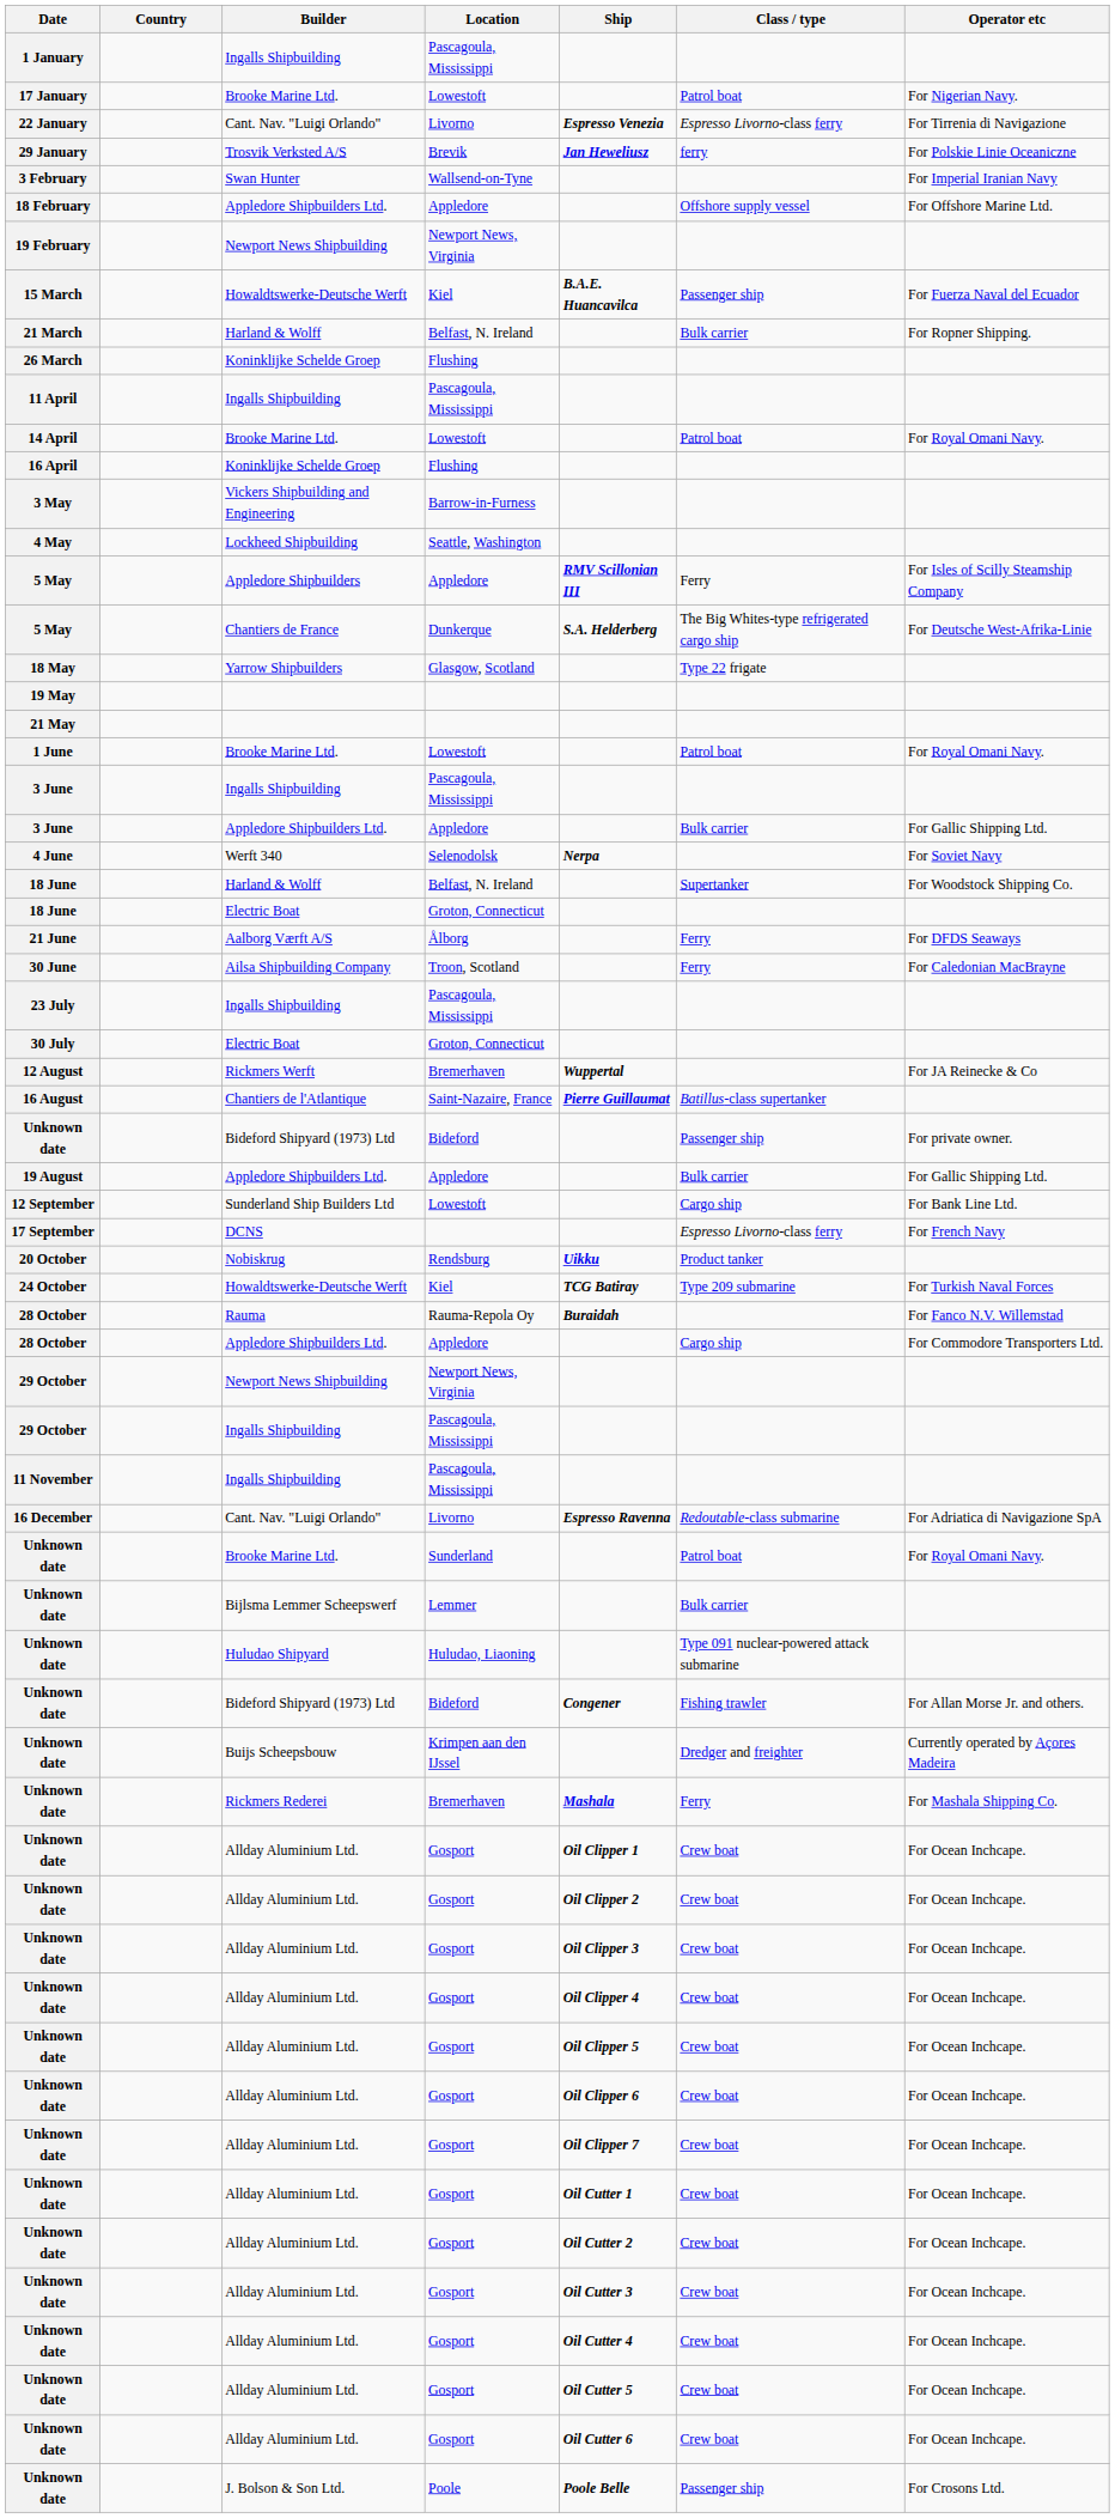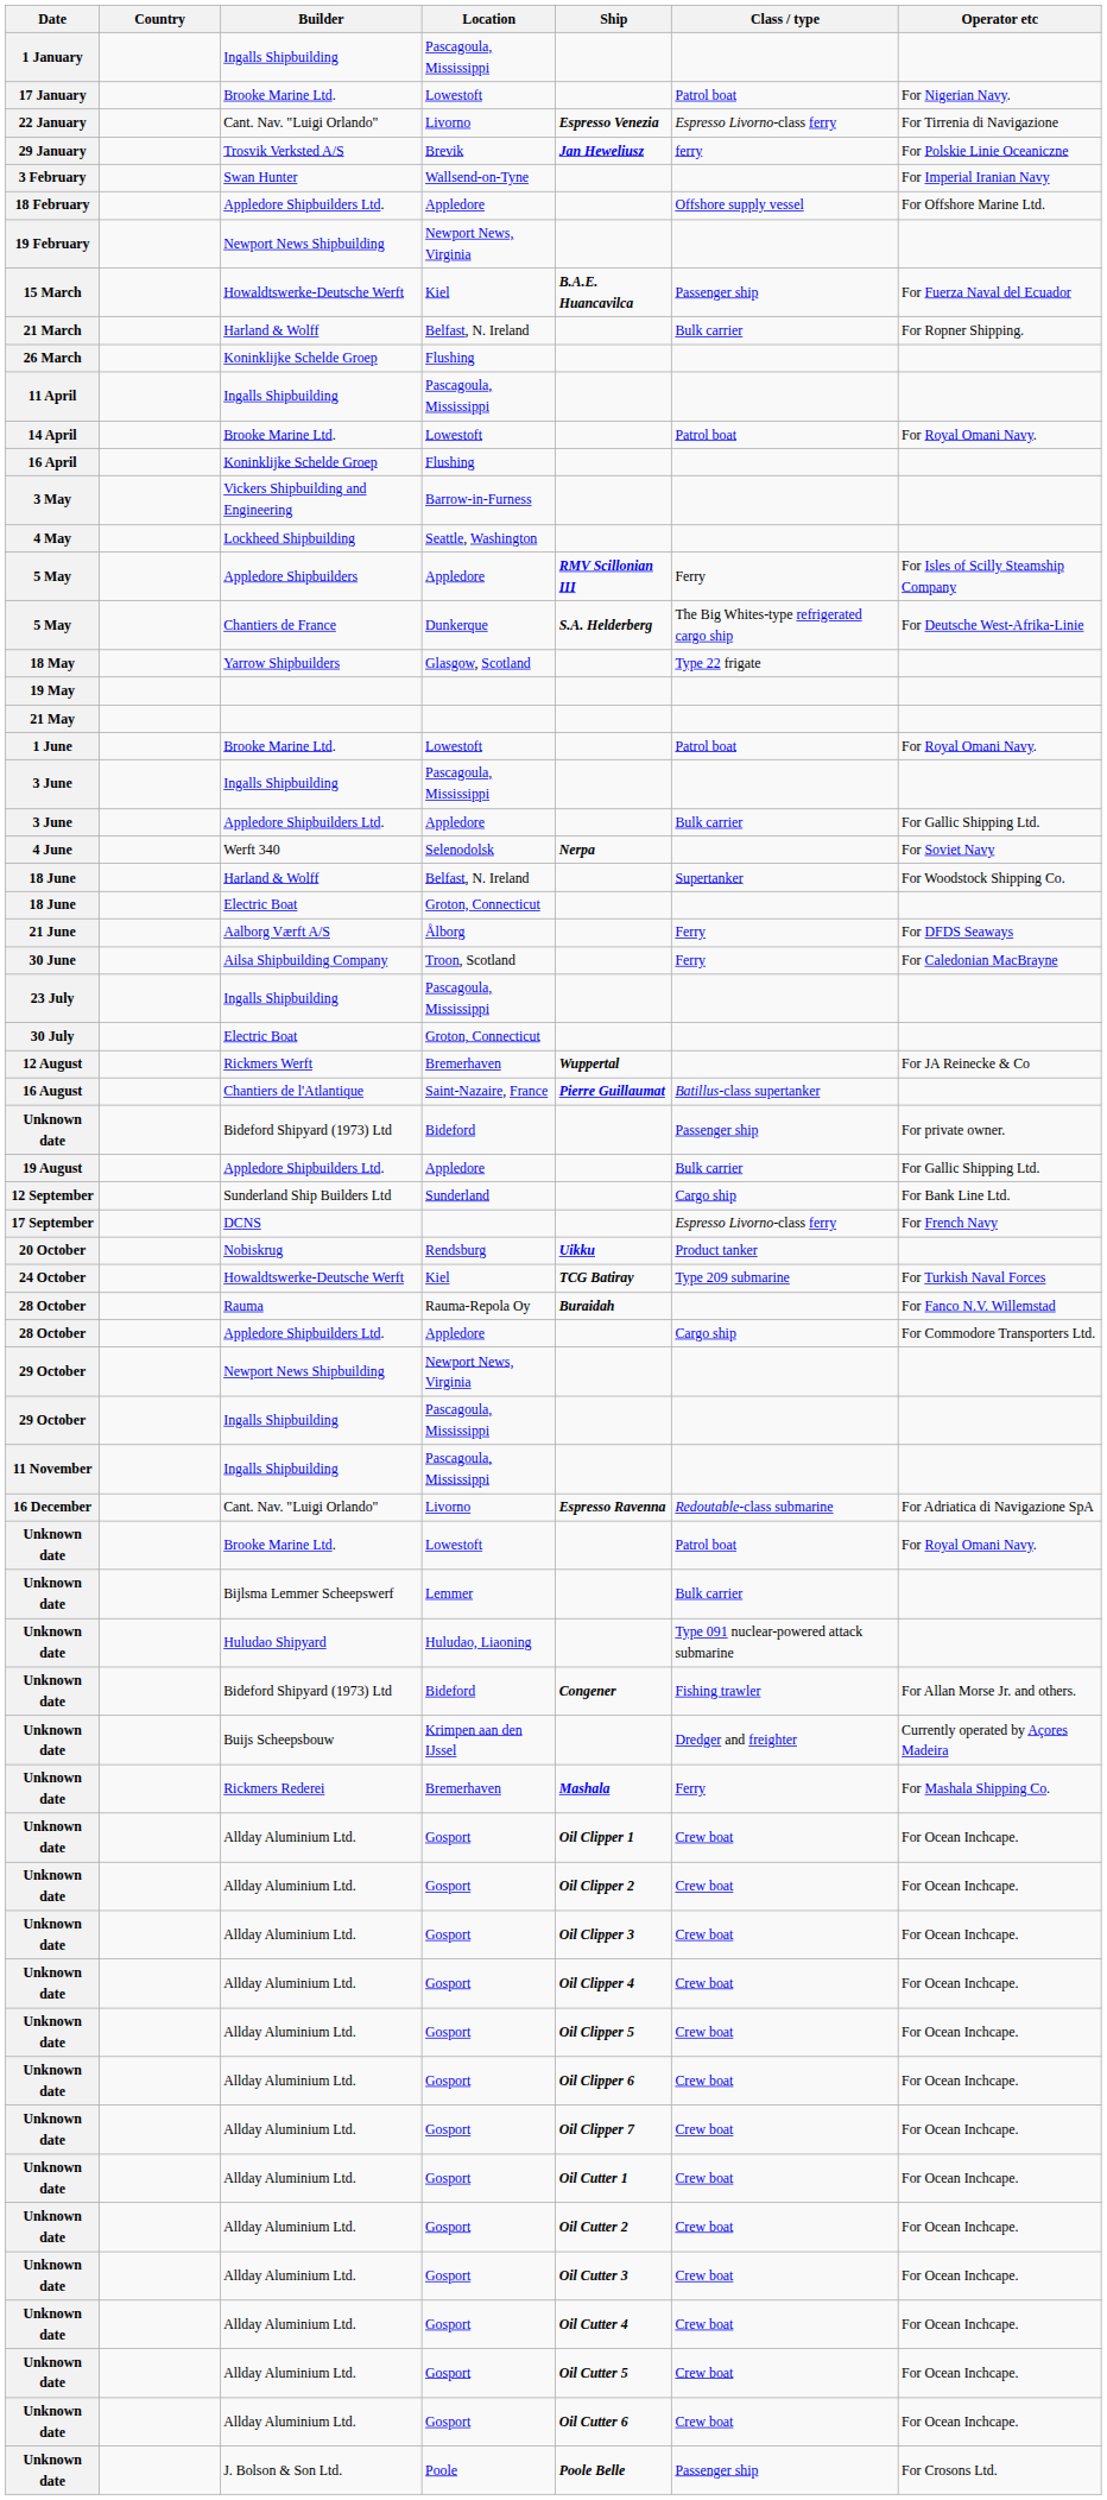12 September | Location: Lowestoft -> Sunderland
Unknown date / Brooke Marine Ltd. | Location: Sunderland -> Lowestoft
